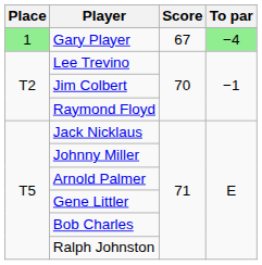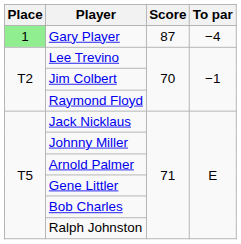Gary Player | Score: 67 -> 87
Gary Player | To par: lightgreen background -> no background
